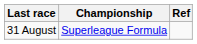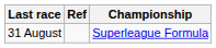columns swapped: Championship <-> Ref
